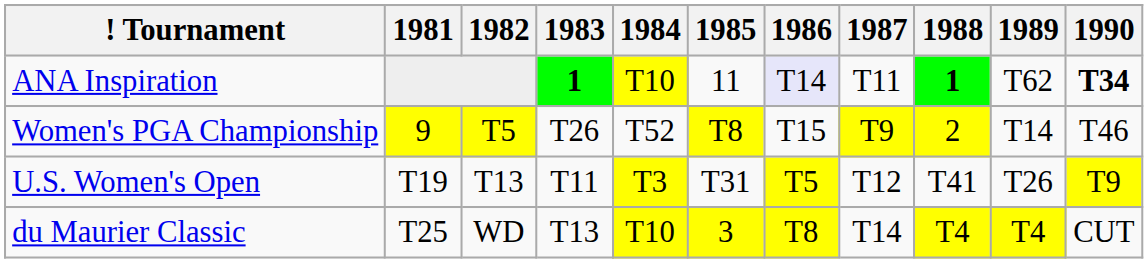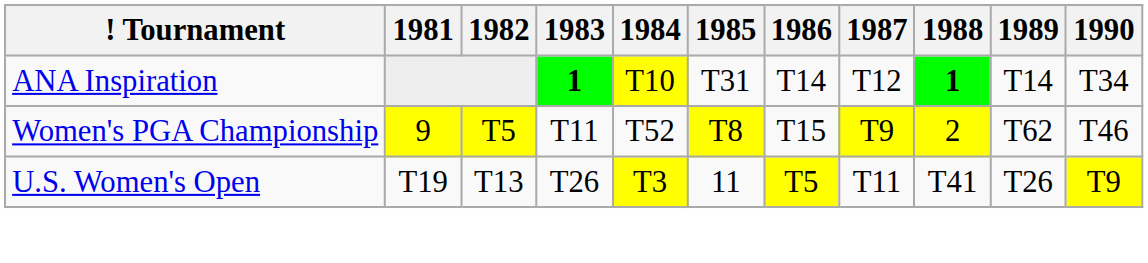ANA Inspiration | 1985: 11 -> T31
ANA Inspiration | 1986: lavender background -> no background
ANA Inspiration | 1987: T11 -> T12
ANA Inspiration | 1989: T62 -> T14
ANA Inspiration | 1990: bold -> normal
Women's PGA Championship | 1983: T26 -> T11
Women's PGA Championship | 1989: T14 -> T62
U.S. Women's Open | 1983: T11 -> T26
U.S. Women's Open | 1985: T31 -> 11
U.S. Women's Open | 1987: T12 -> T11
- row: du Maurier Classic | T25 | WD | T13 | T10 | 3 | T8 | T14 | T4 | T4 | CUT
